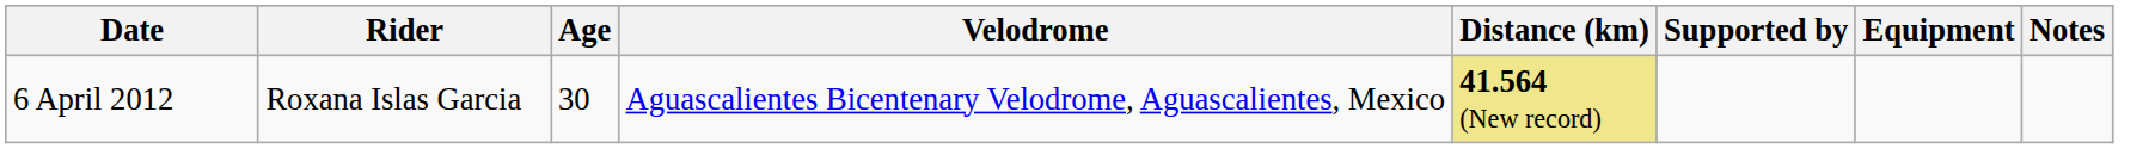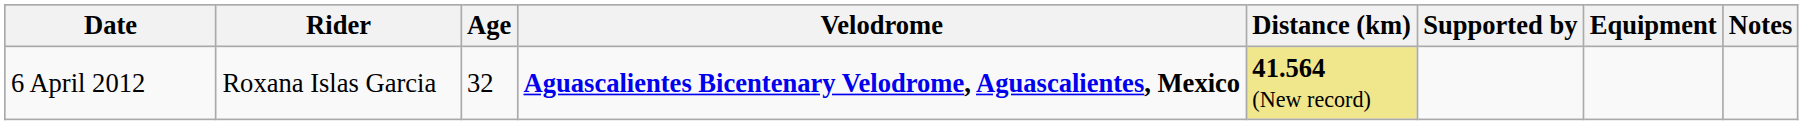6 April 2012 | Age: 30 -> 32
6 April 2012 | Velodrome: normal -> bold
